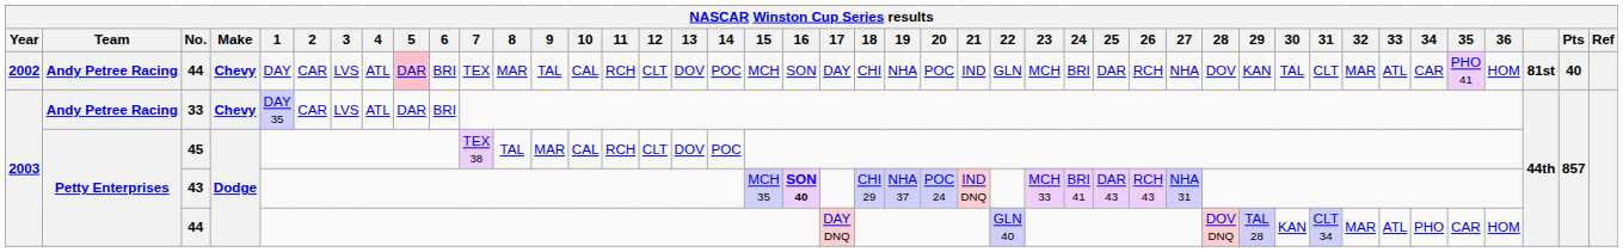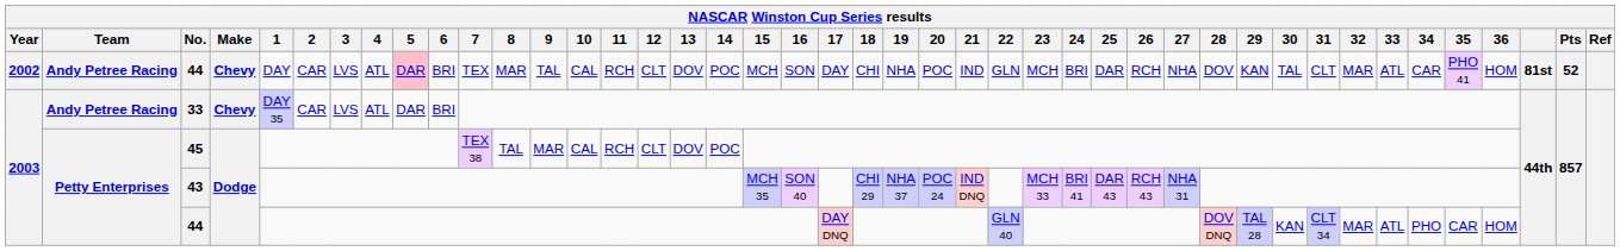2002 / 44 | Pts: 40 -> 52
43 | 16: bold -> normal
